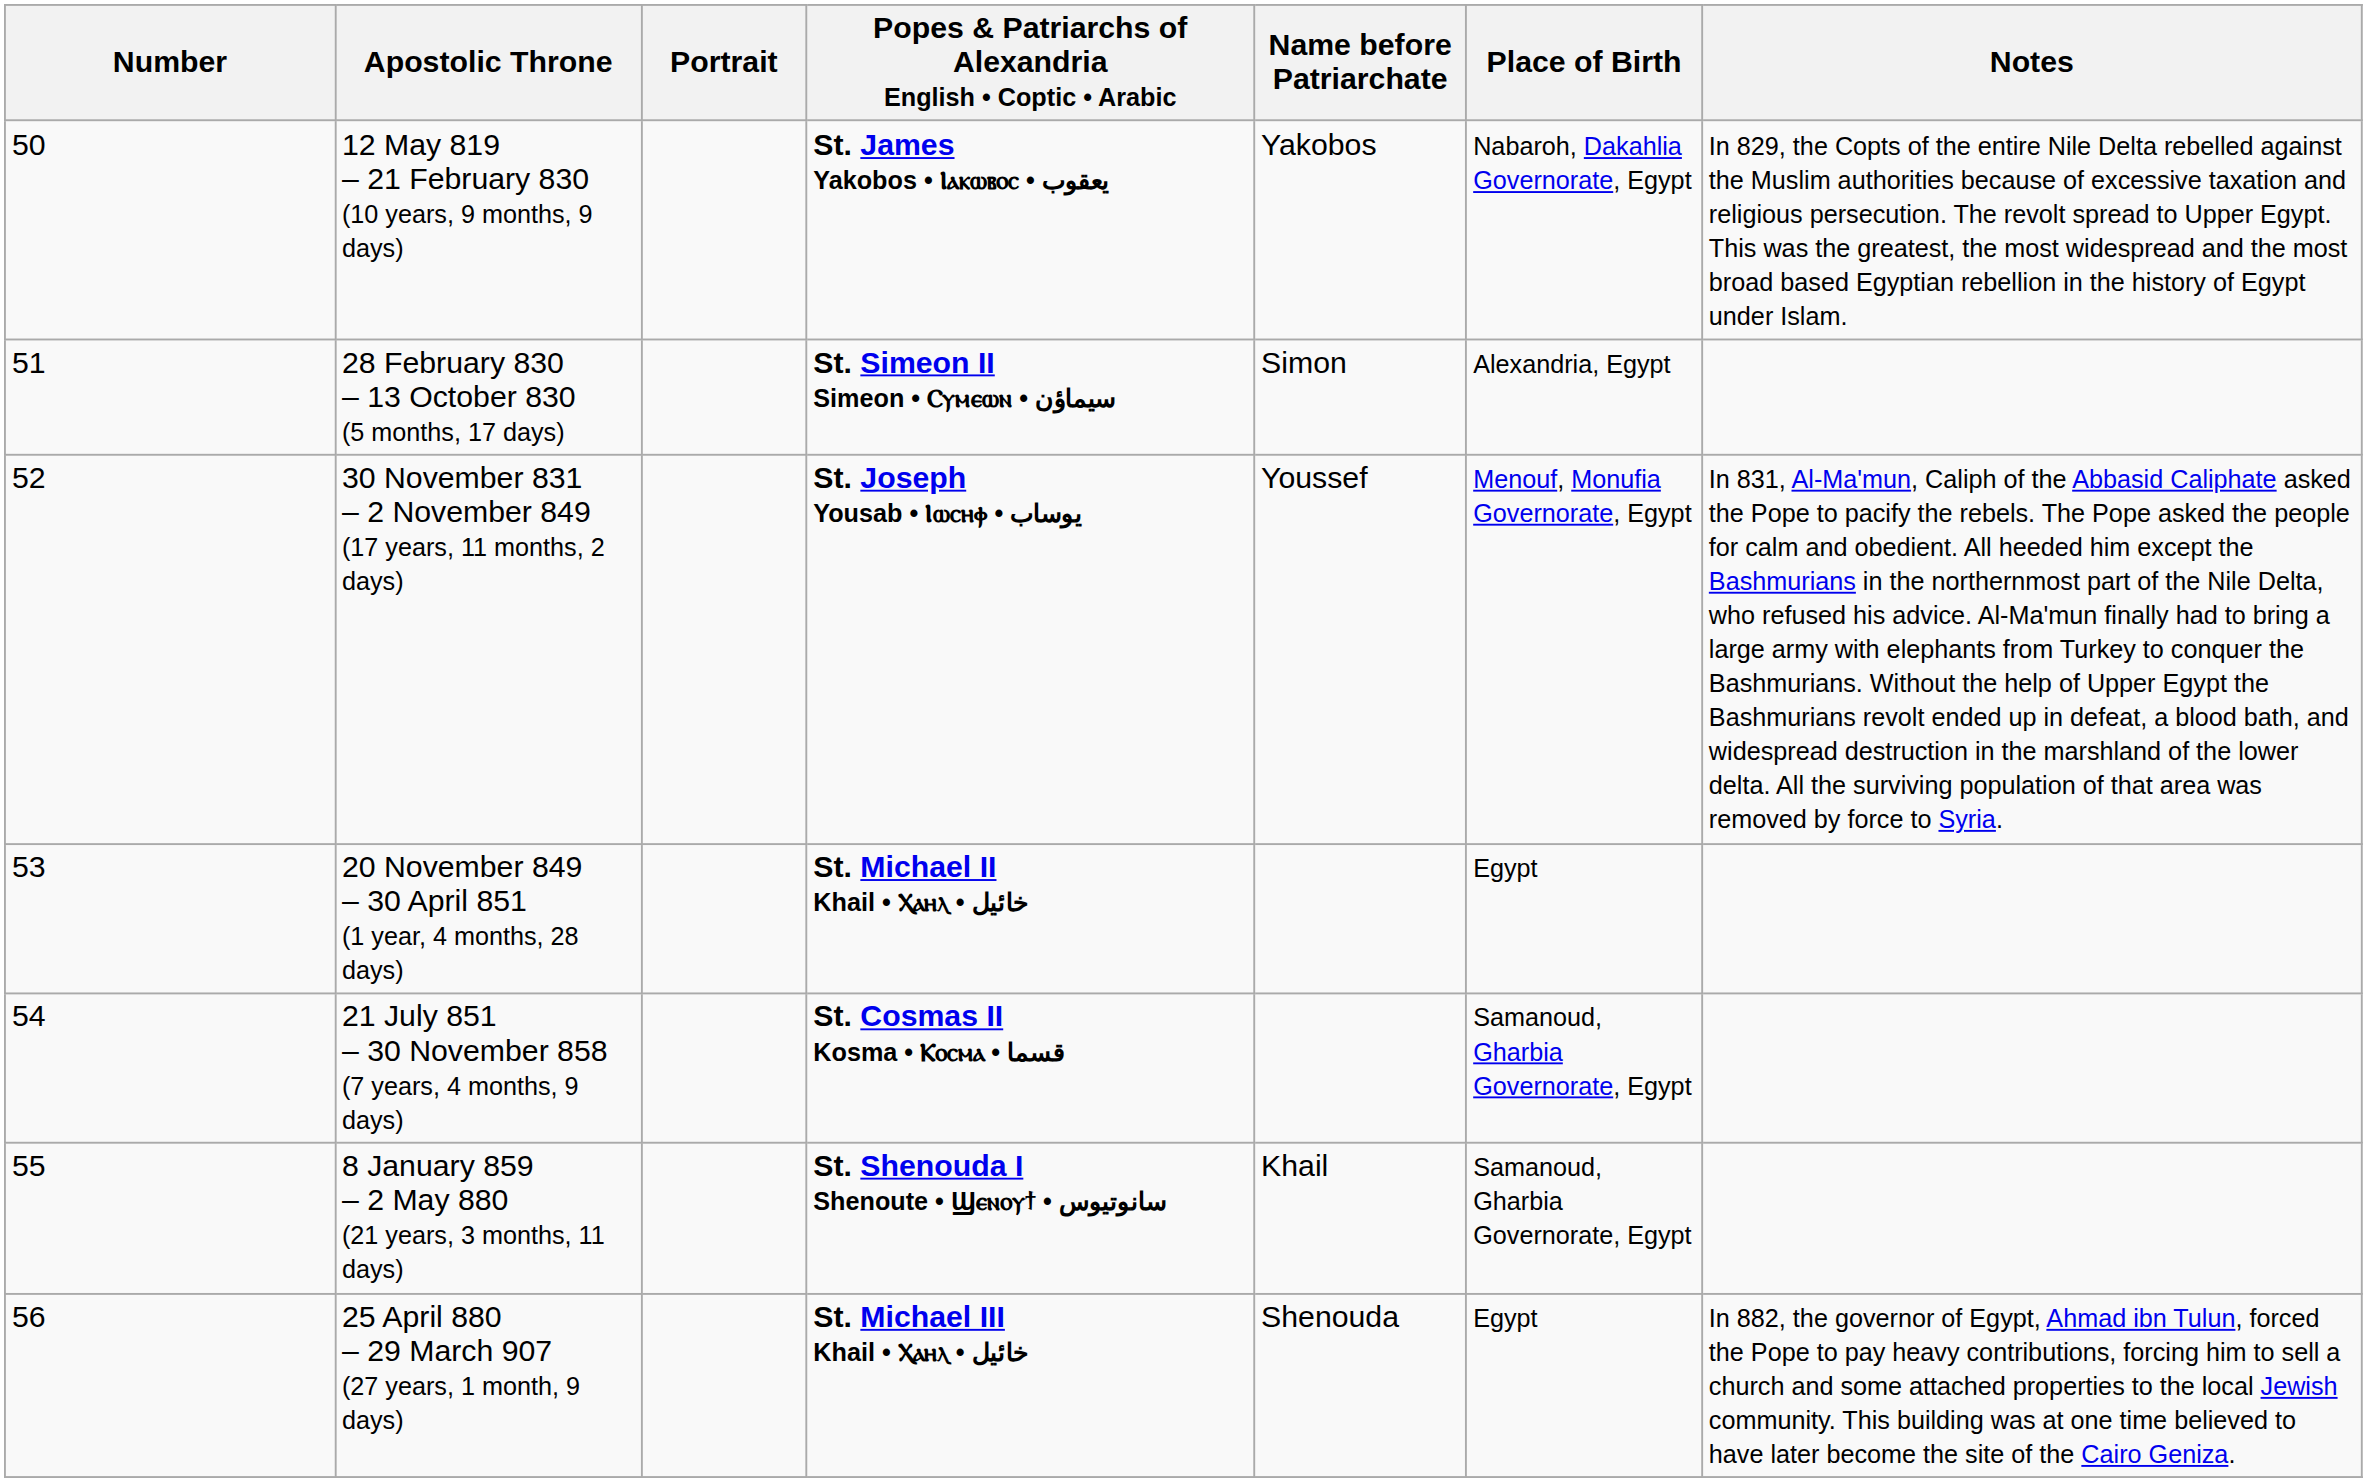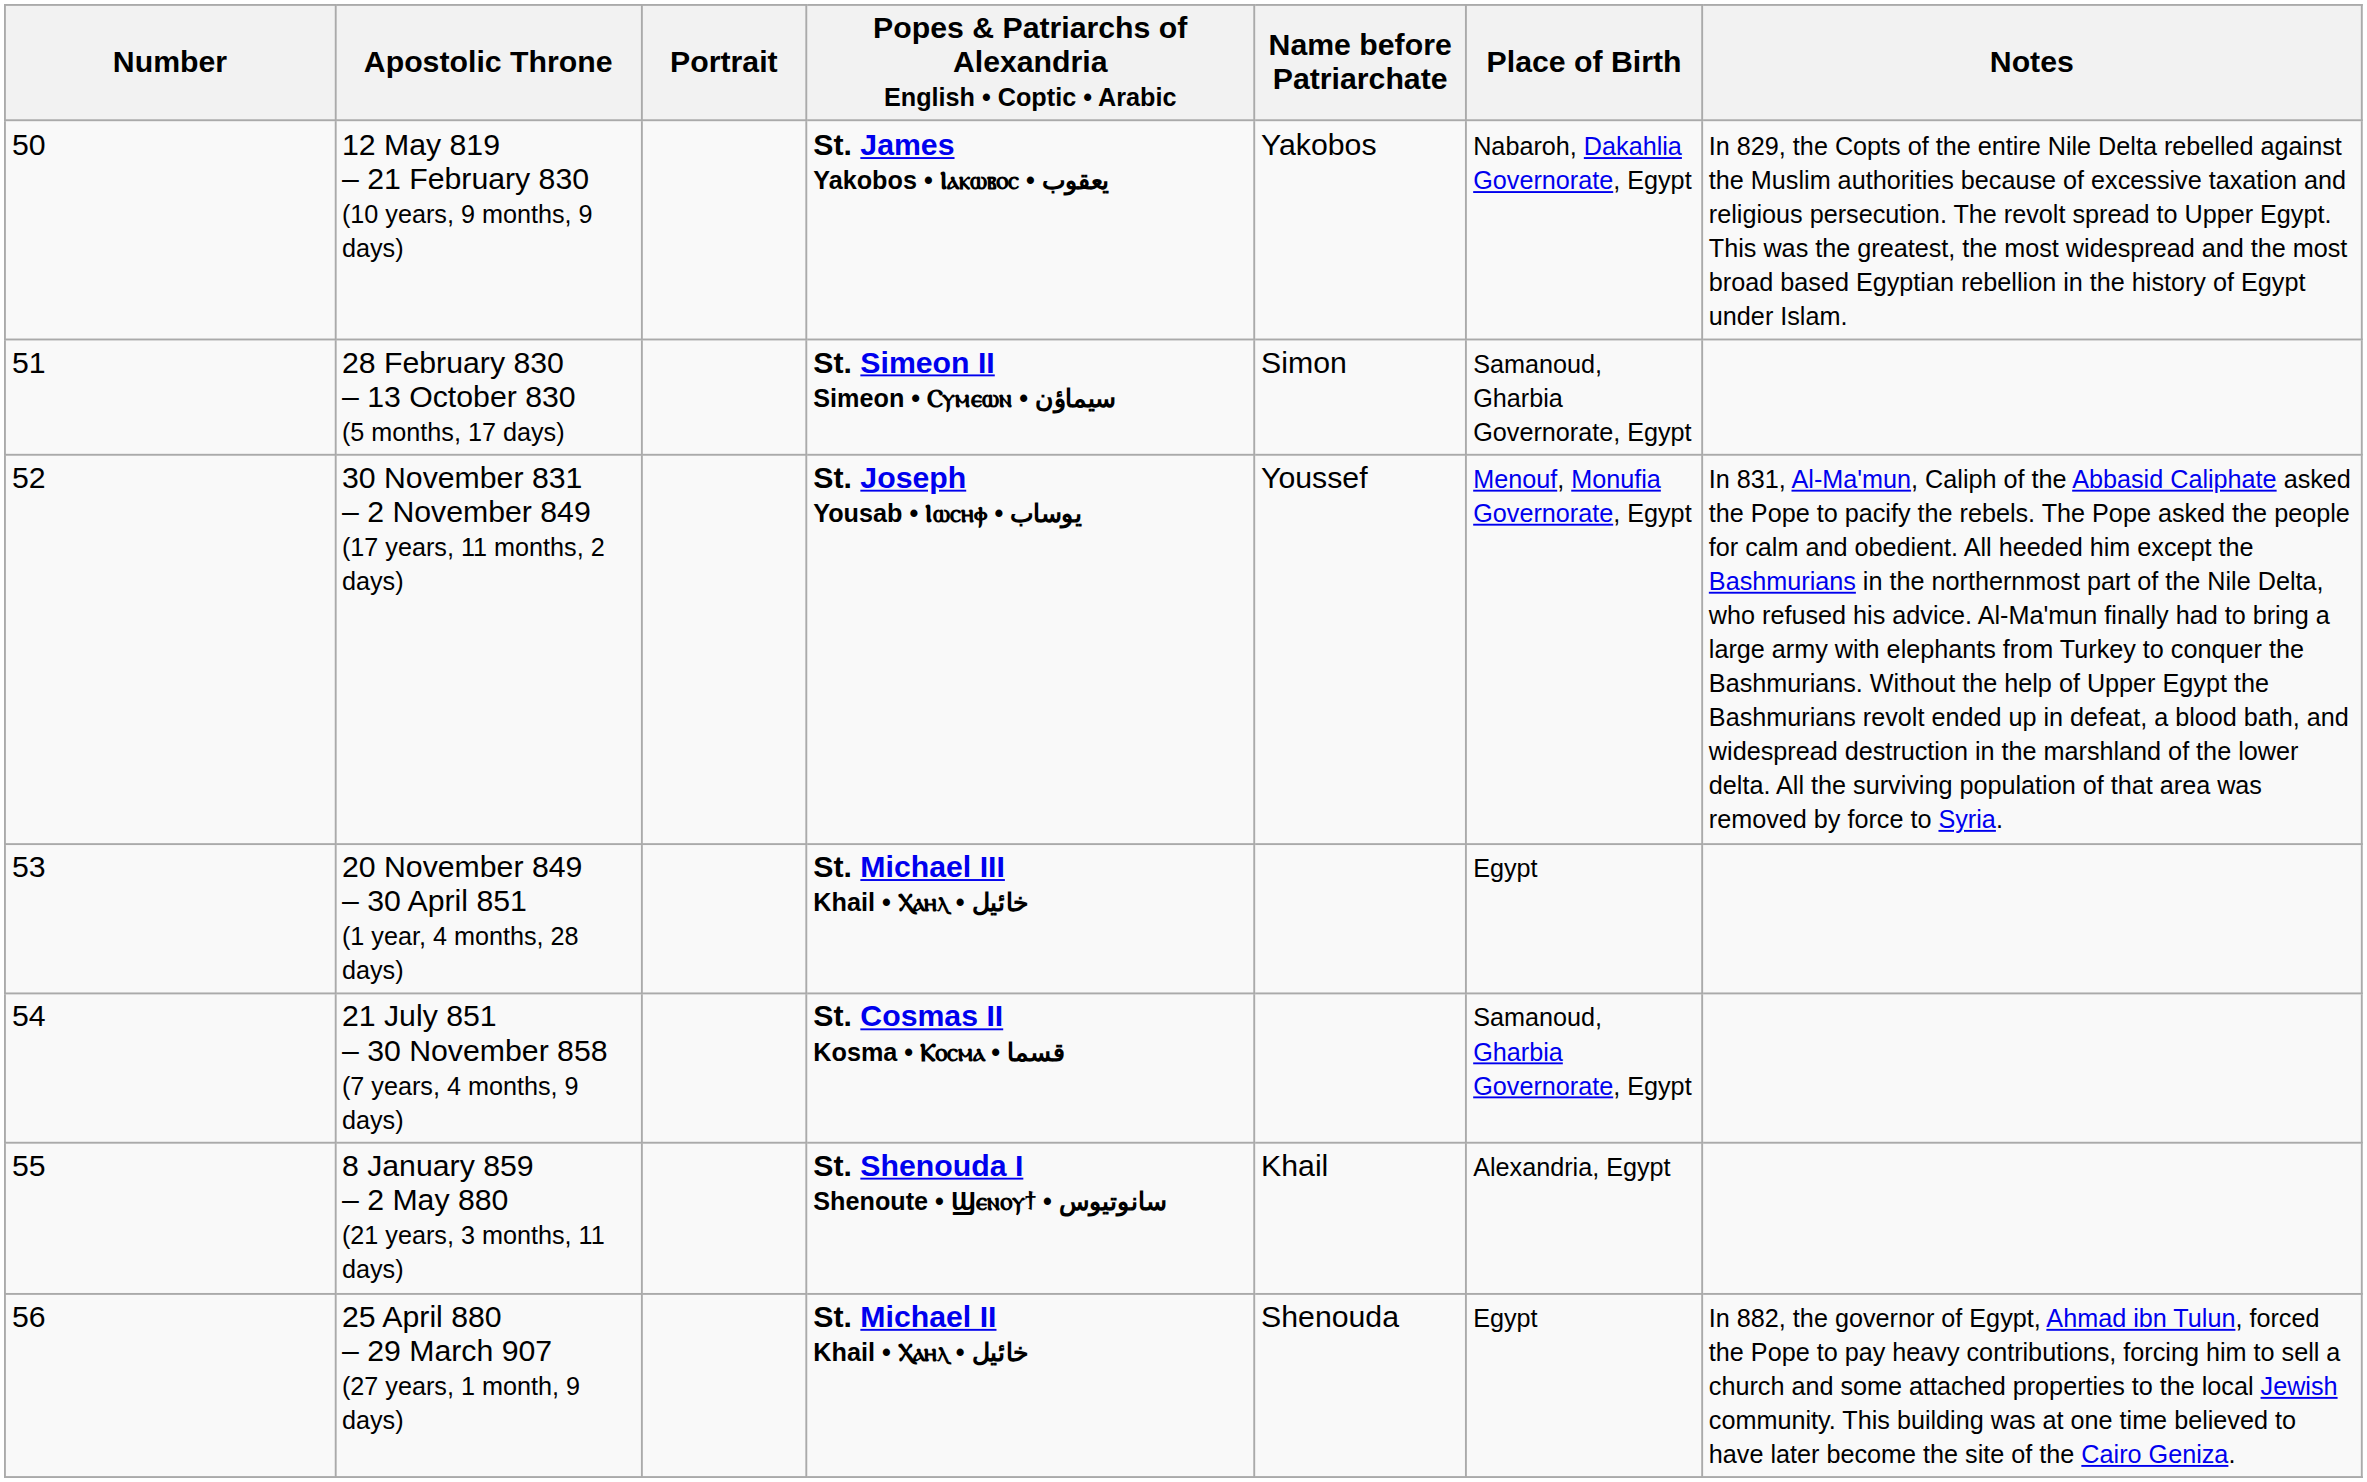28 February 830 – 13 October 830 (5 months, 17 days) | Place of Birth: Alexandria, Egypt -> Samanoud, Gharbia Governorate, Egypt
20 November 849 – 30 April 851 (1 year, 4 months, 28 days) | Popes & Patriarchs of Alexandria English • Coptic • Arabic: St. Michael II Khail • Ⲭⲁⲏⲗ • خائيل -> St. Michael III Khail • Ⲭⲁⲏⲗ • خائيل
8 January 859 – 2 May 880 (21 years, 3 months, 11 days) | Place of Birth: Samanoud, Gharbia Governorate, Egypt -> Alexandria, Egypt
25 April 880 – 29 March 907 (27 years, 1 month, 9 days) | Popes & Patriarchs of Alexandria English • Coptic • Arabic: St. Michael III Khail • Ⲭⲁⲏⲗ • خائيل -> St. Michael II Khail • Ⲭⲁⲏⲗ • خائيل
